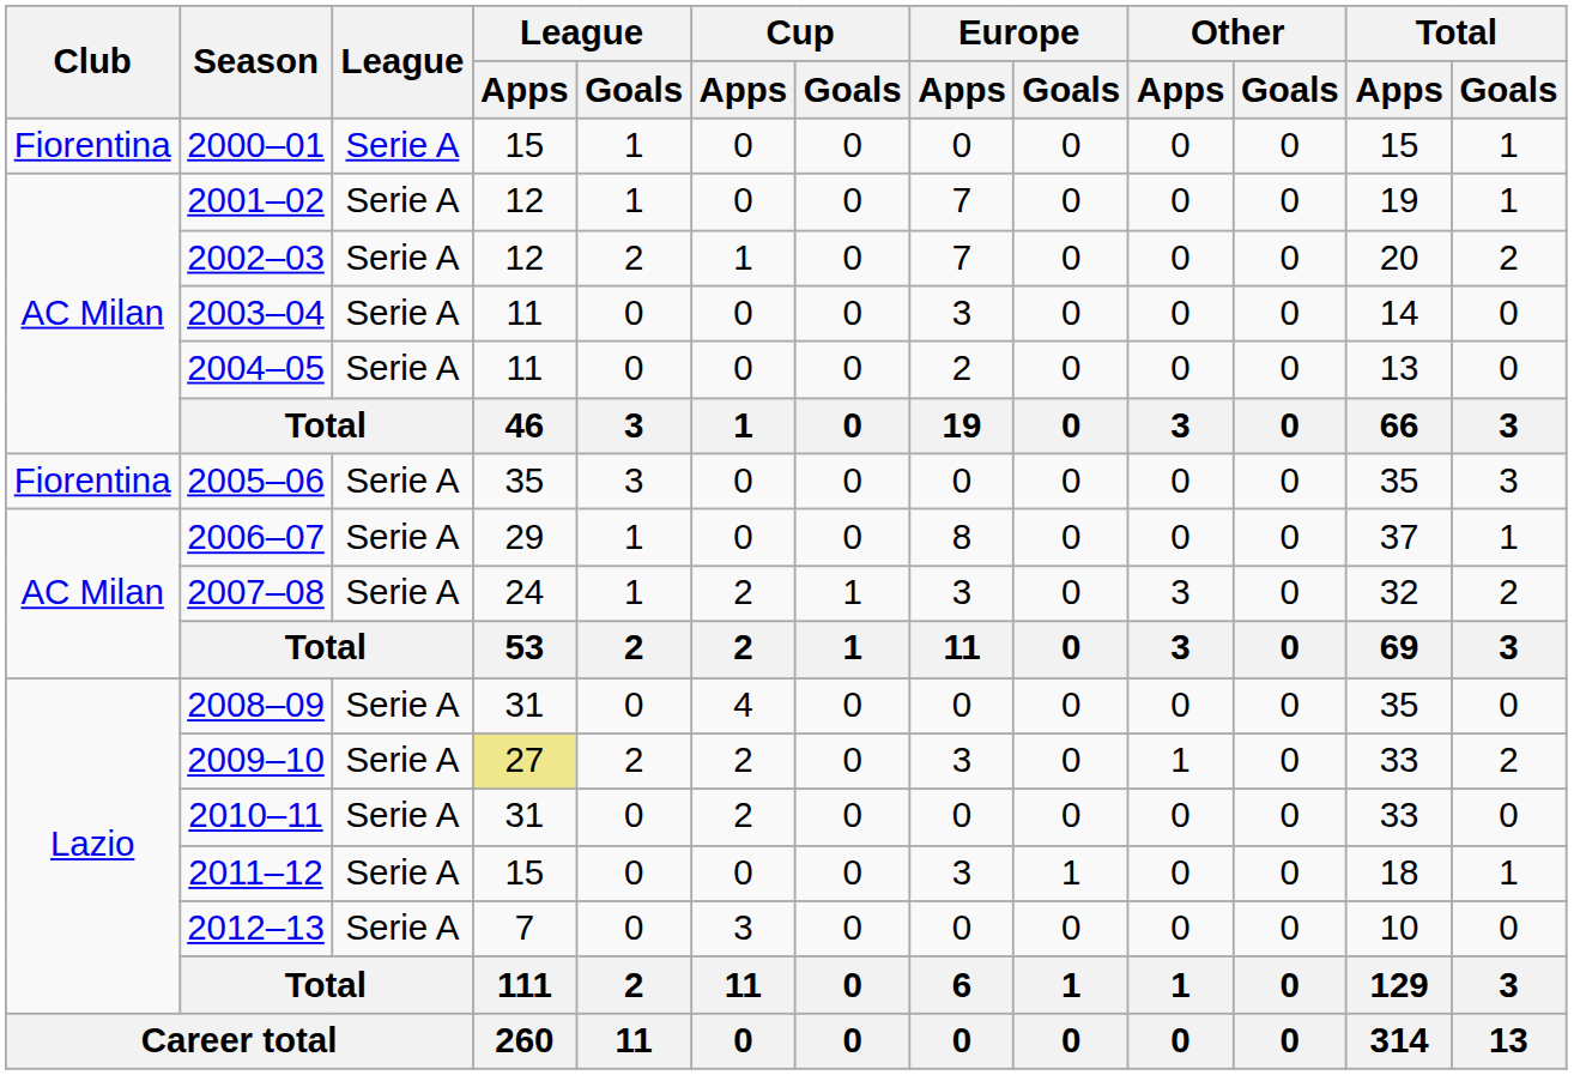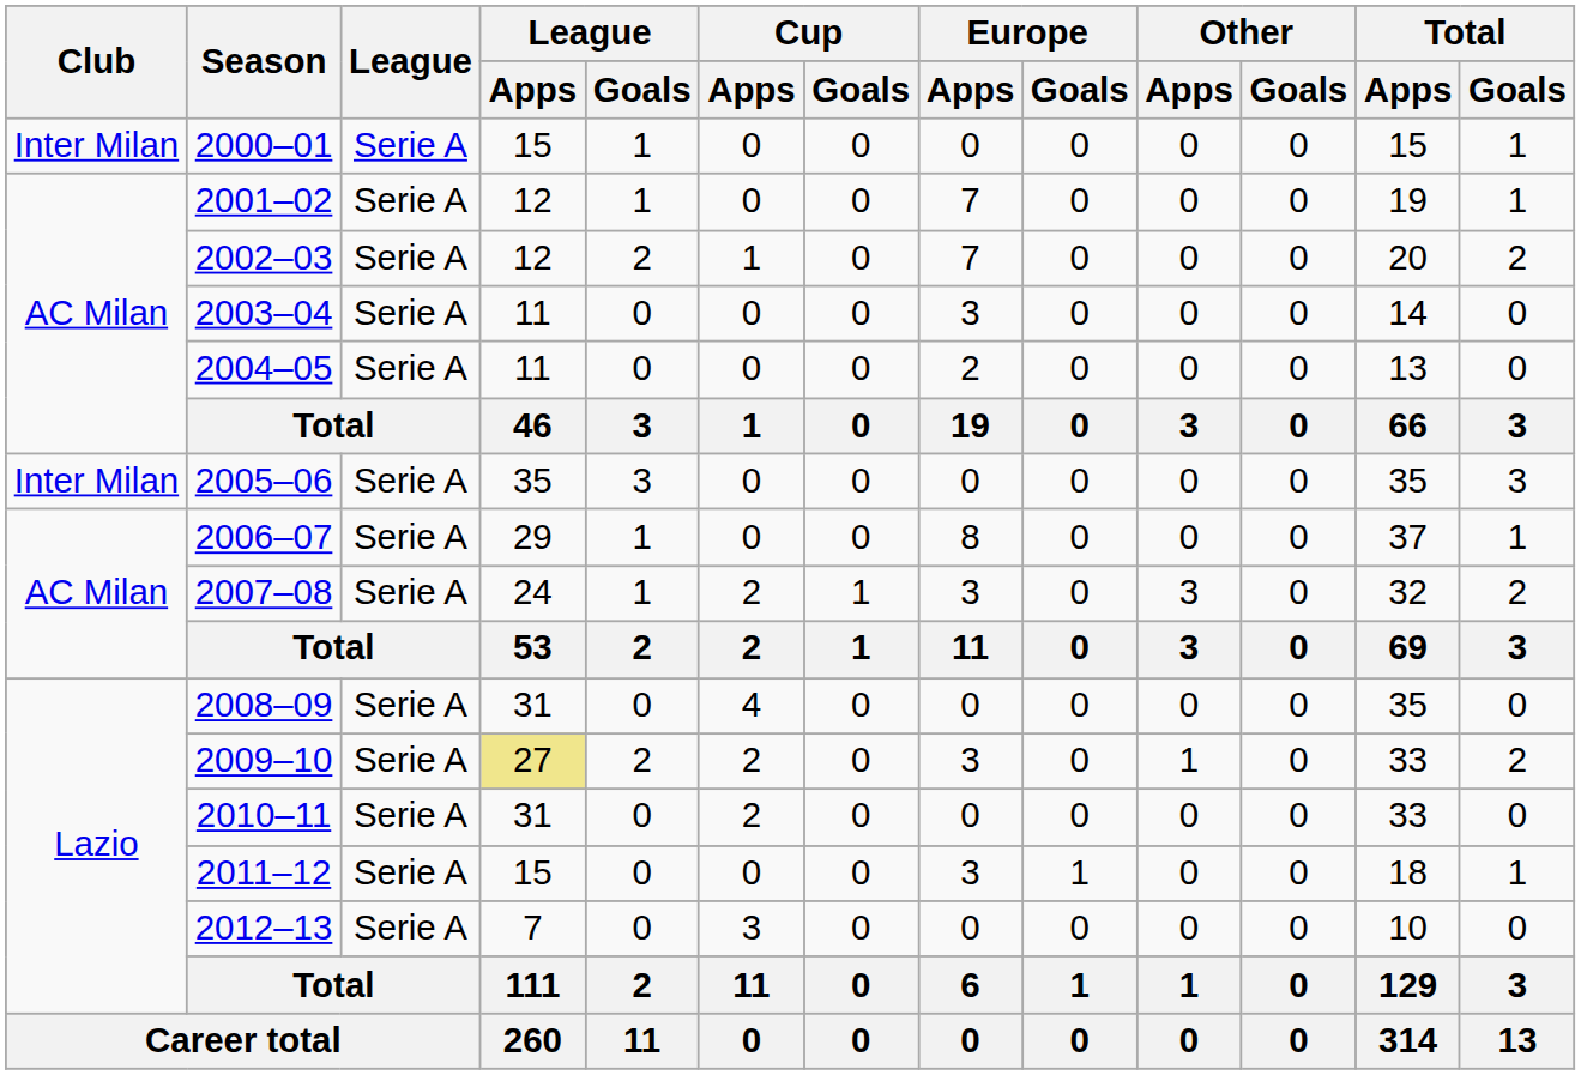2000–01 | Club: Fiorentina -> Inter Milan
2005–06 | Club: Fiorentina -> Inter Milan
